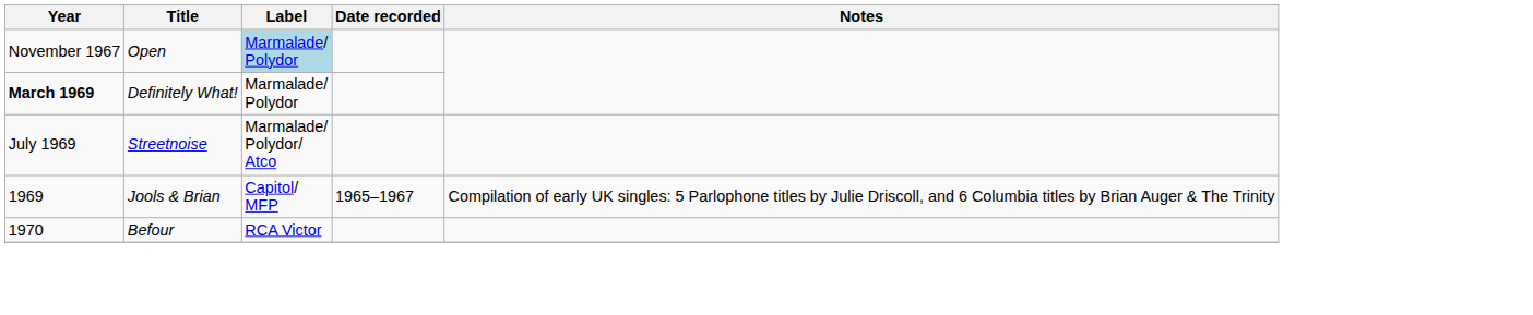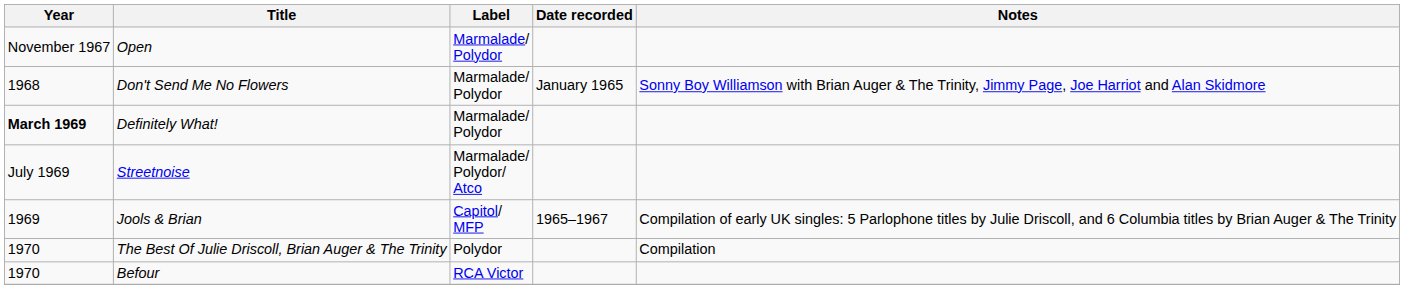Open | Label: lightblue background -> no background
+ row: 1968 | Don't Send Me No Flowers | Marmalade/ Polydor | January 1965 | Sonny Boy Williamson with Brian Auger & The Trinity, Jimmy Page, Joe Harriot and Alan Skidmore
+ row: 1970 | The Best Of Julie Driscoll, Brian Auger & The Trinity | Polydor | Compilation
